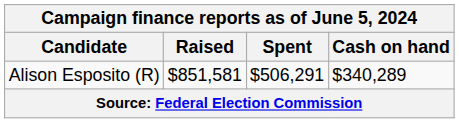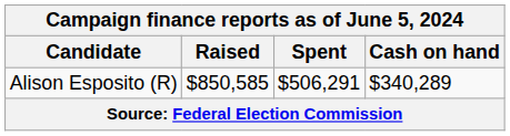Alison Esposito (R) | Raised: $851,581 -> $850,585
